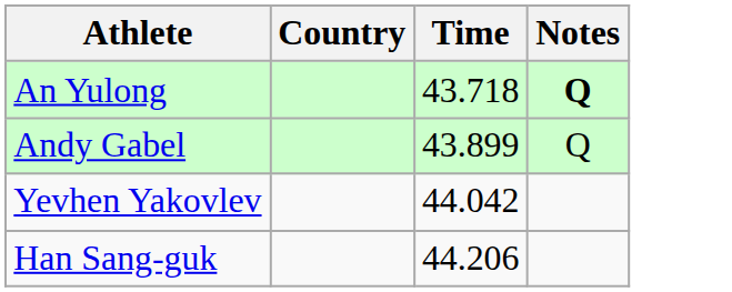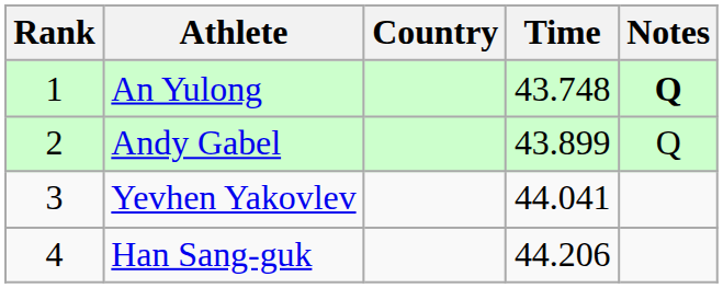+ column: Rank | 1 | 2 | 3 | 4
An Yulong | Time: 43.718 -> 43.748
Yevhen Yakovlev | Time: 44.042 -> 44.041
